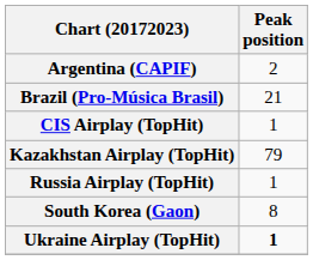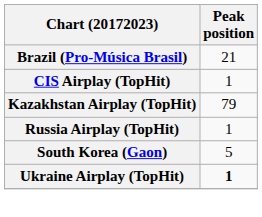- row: Argentina (CAPIF) | 2
South Korea (Gaon) | Peak position: 8 -> 5
